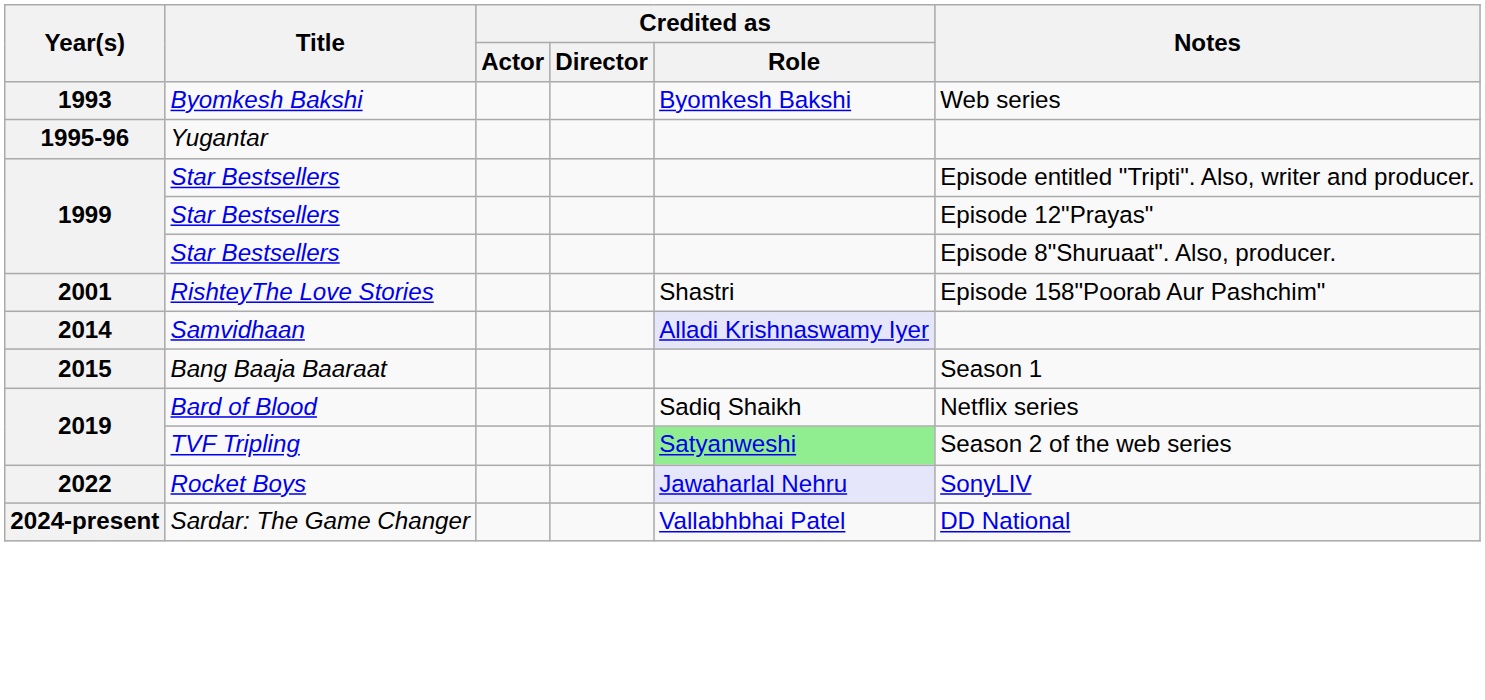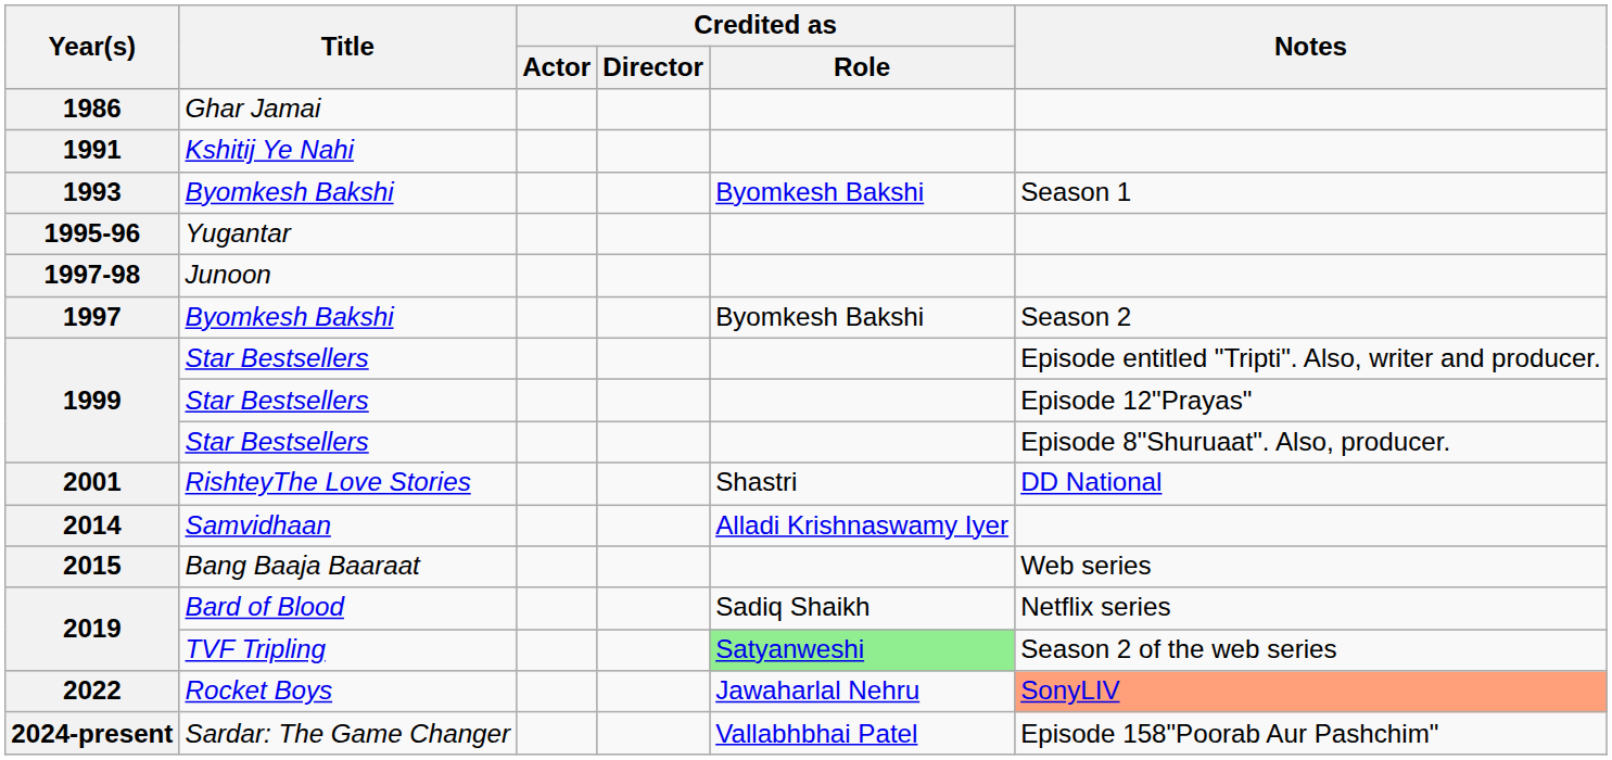+ row: 1986 | Ghar Jamai
+ row: 1991 | Kshitij Ye Nahi
1993 | Notes: Web series -> Season 1
+ row: 1997-98 | Junoon
+ row: 1997 | Byomkesh Bakshi | Byomkesh Bakshi | Season 2
2001 | Notes: Episode 158"Poorab Aur Pashchim" -> DD National
2014 | Credited as / Role: lavender background -> no background
2015 | Notes: Season 1 -> Web series
2022 | Credited as / Role: lavender background -> no background
2022 | Notes: no background -> lightsalmon background
2024-present | Notes: DD National -> Episode 158"Poorab Aur Pashchim"
